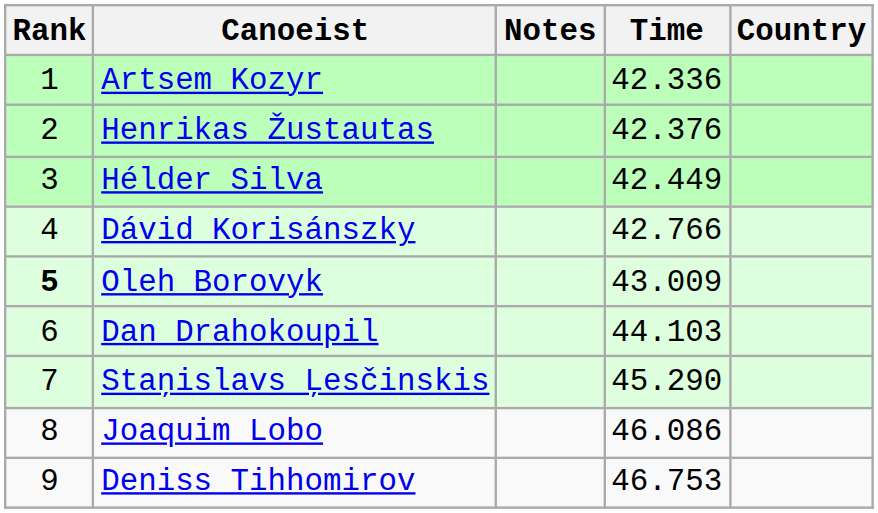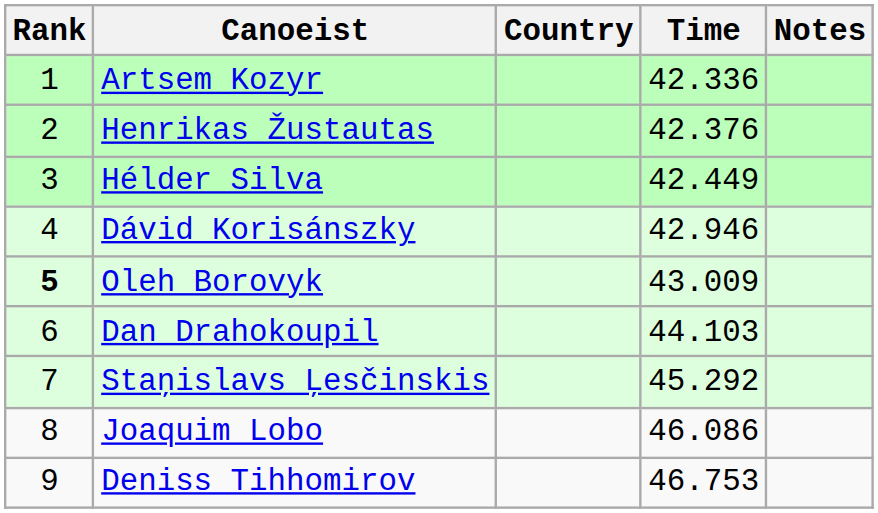columns swapped: Country <-> Notes
Dávid Korisánszky | Time: 42.766 -> 42.946
Staņislavs Ļesčinskis | Time: 45.290 -> 45.292
